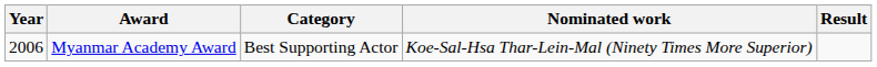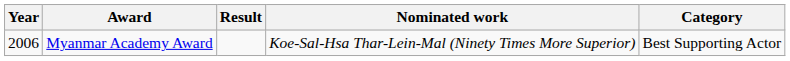columns swapped: Category <-> Result
